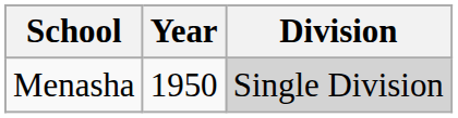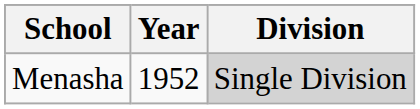Menasha | Year: 1950 -> 1952
